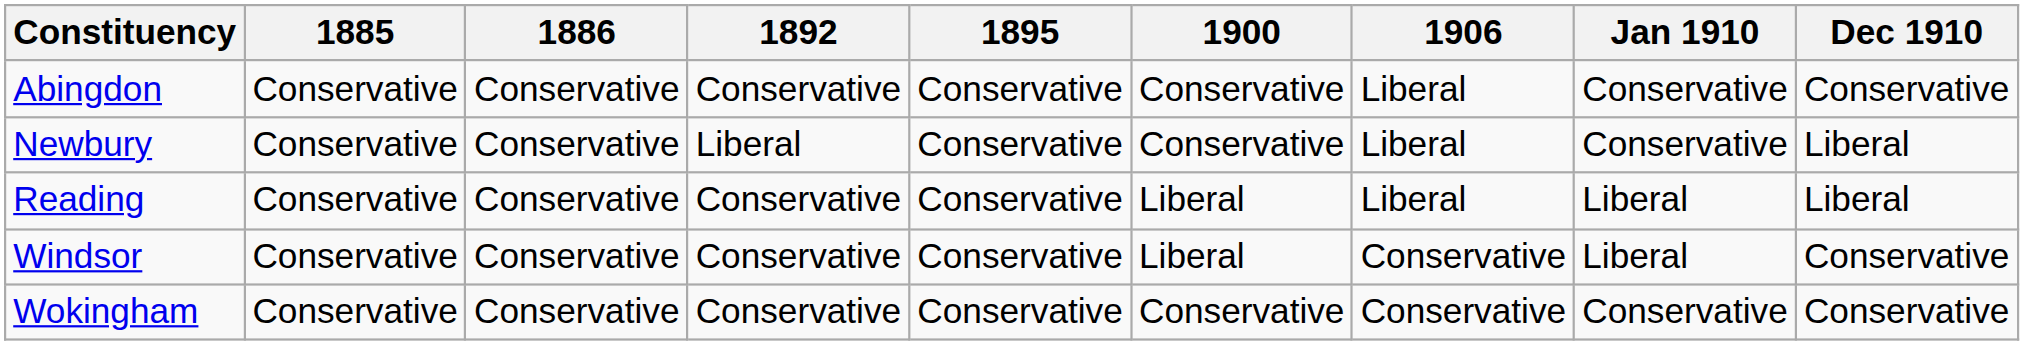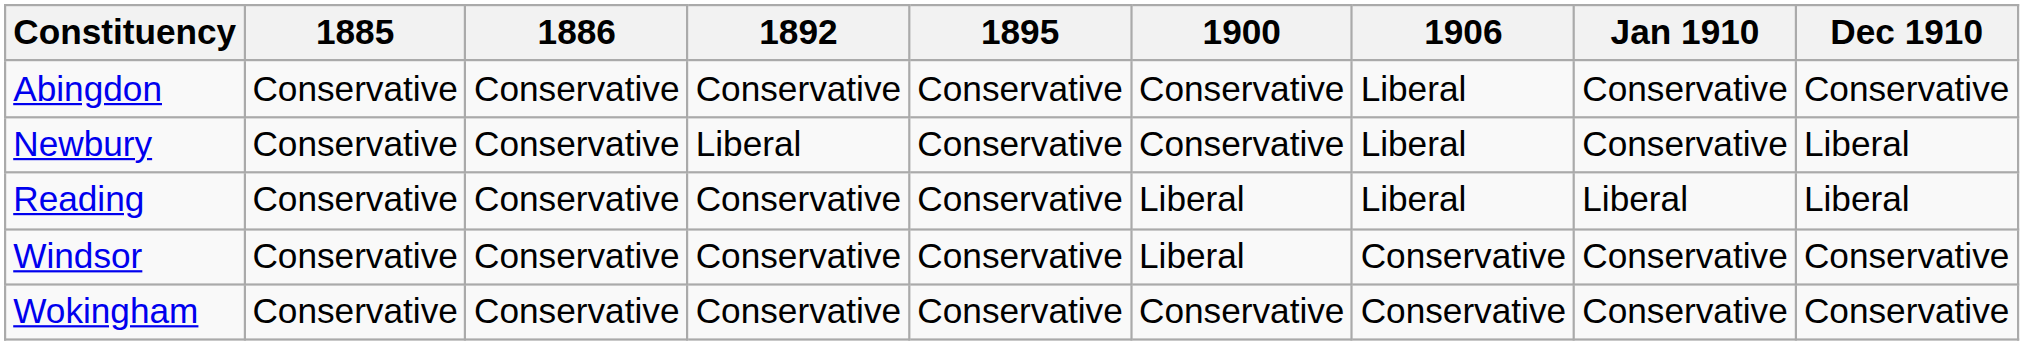Windsor | Jan 1910: Liberal -> Conservative
